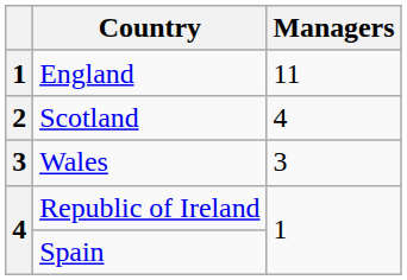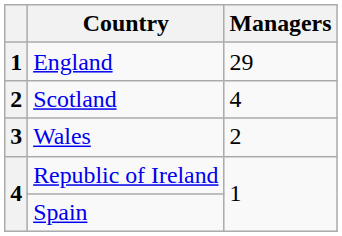England | Managers: 11 -> 29
Wales | Managers: 3 -> 2
